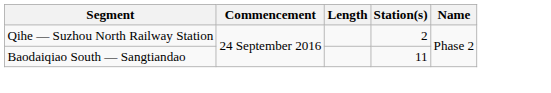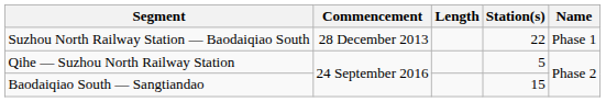+ row: Suzhou North Railway Station — Baodaiqiao South | 28 December 2013 | 22 | Phase 1
Qihe — Suzhou North Railway Station | Station(s): 2 -> 5
Baodaiqiao South — Sangtiandao | Station(s): 11 -> 15
